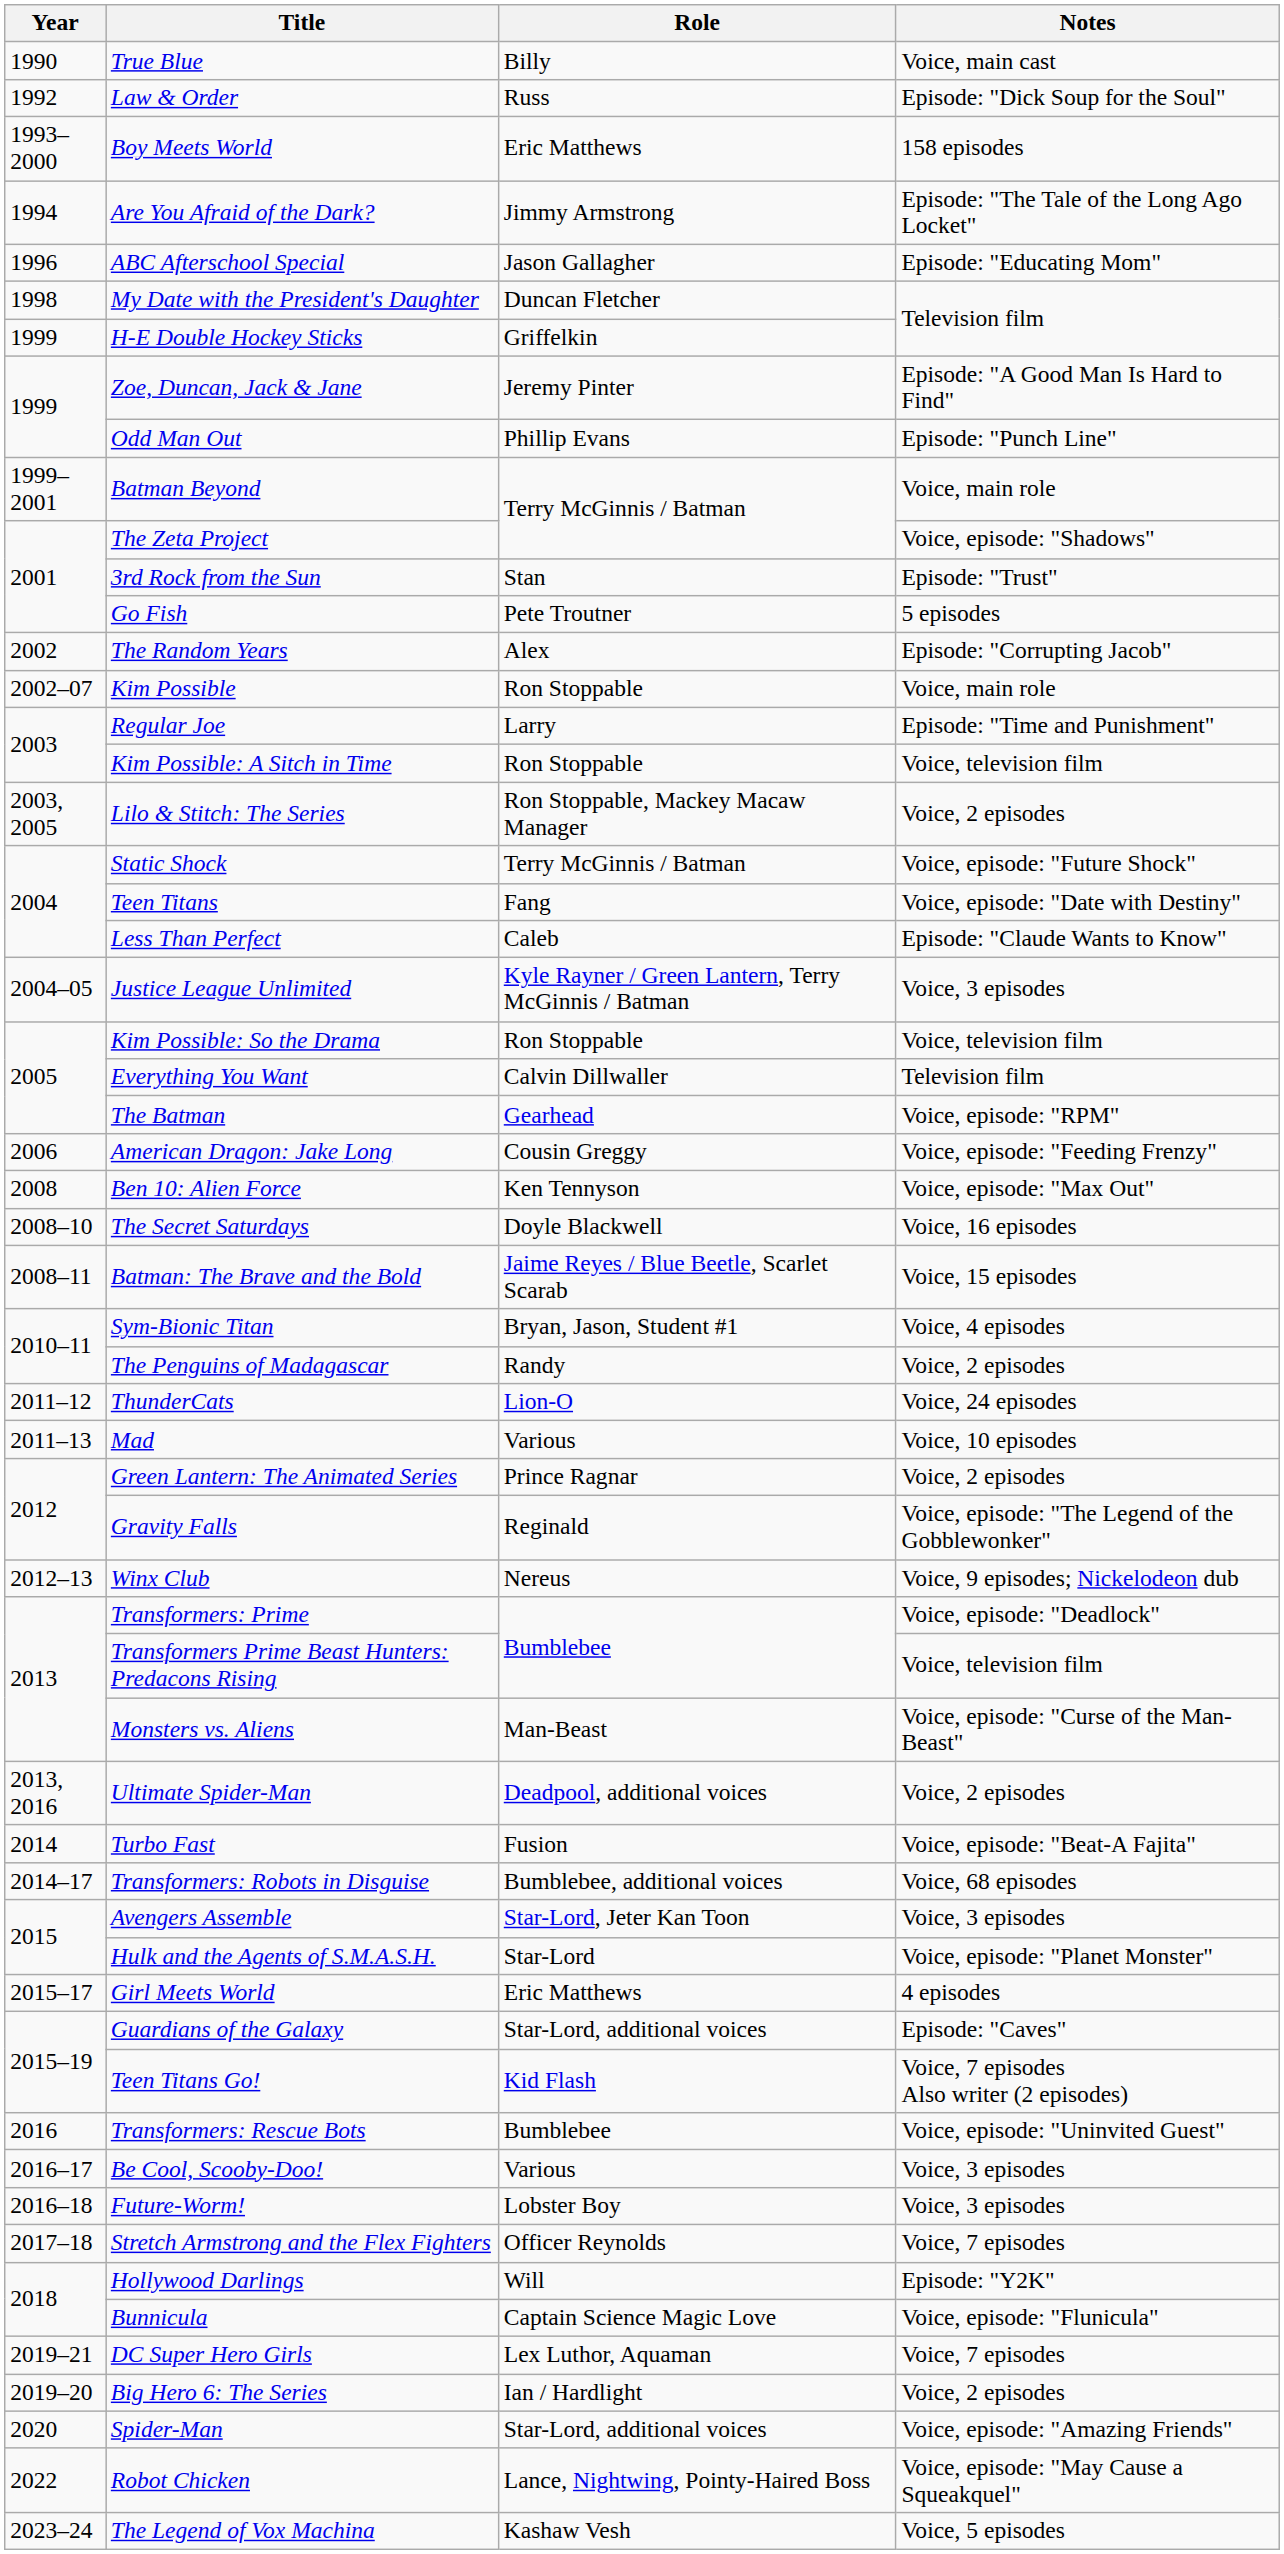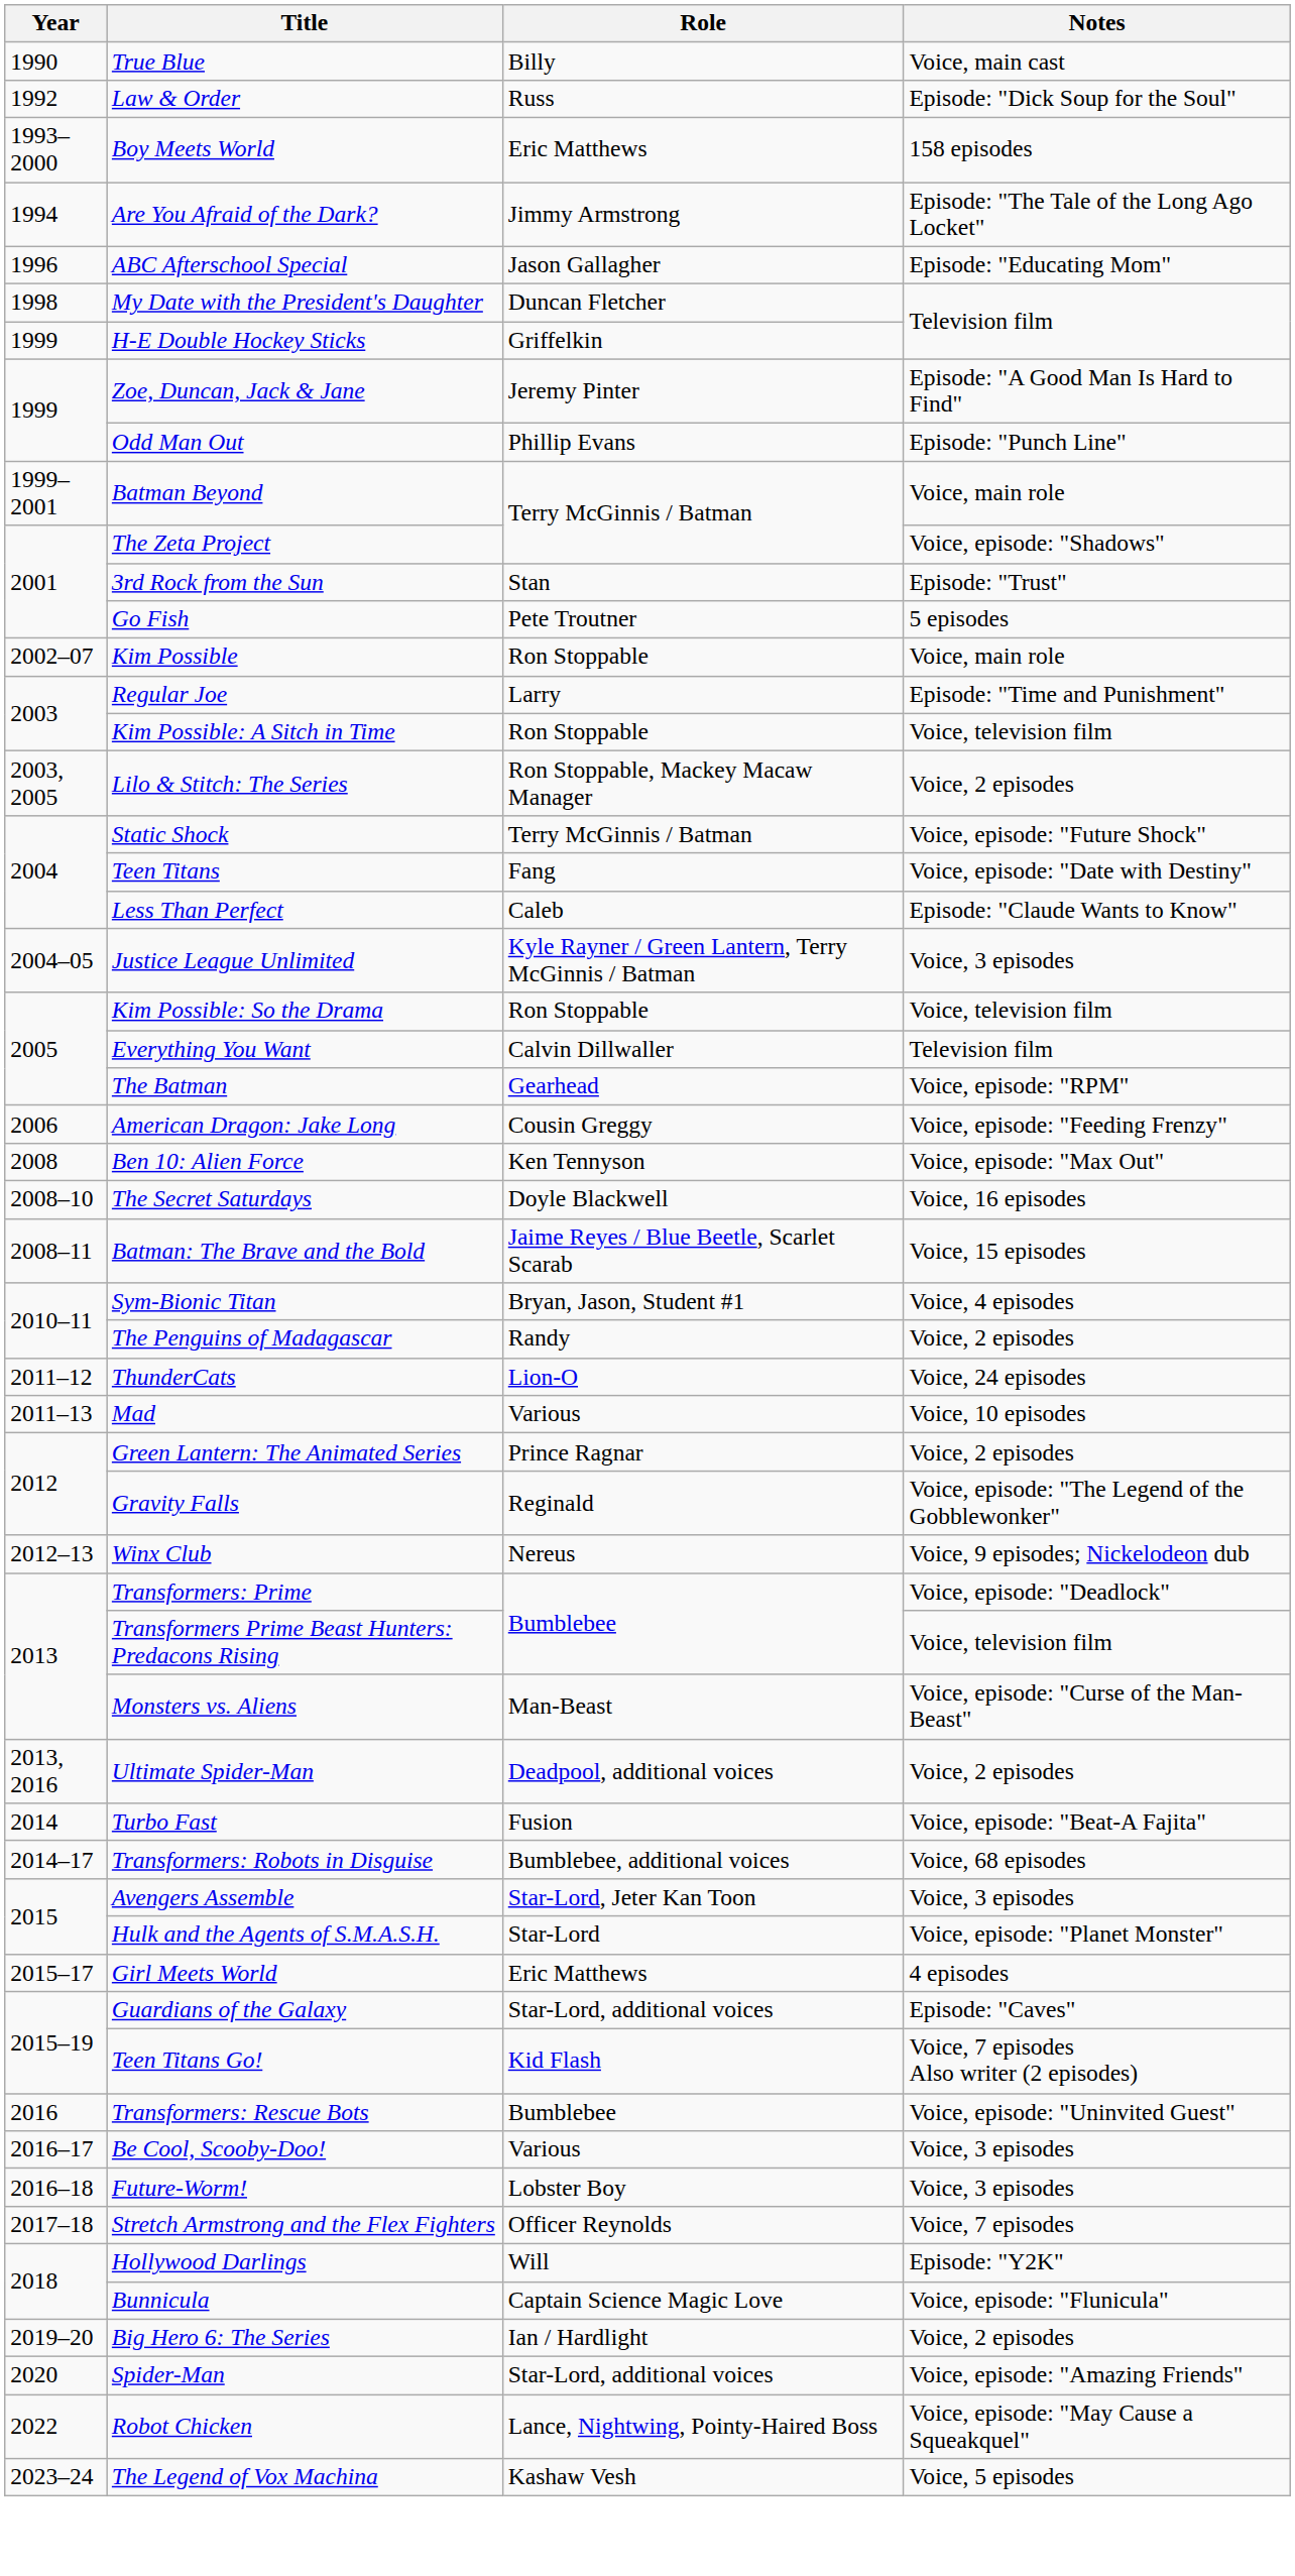- row: 2002 | The Random Years | Alex | Episode: "Corrupting Jacob"
- row: 2019–21 | DC Super Hero Girls | Lex Luthor, Aquaman | Voice, 7 episodes
